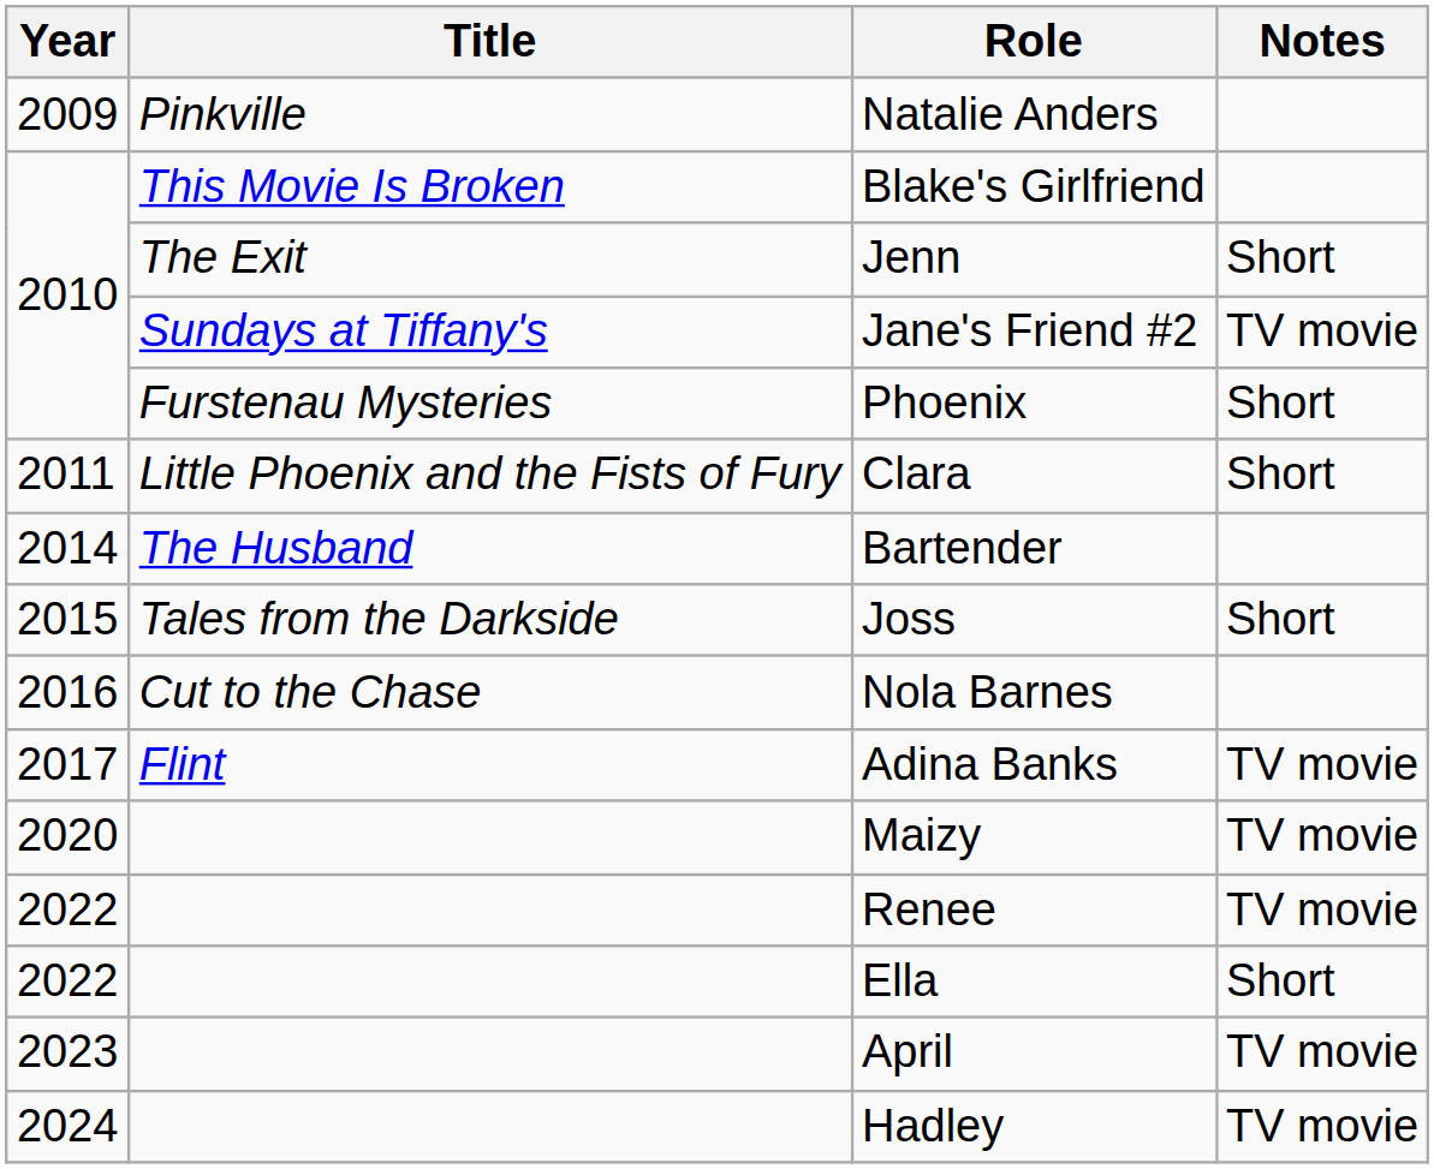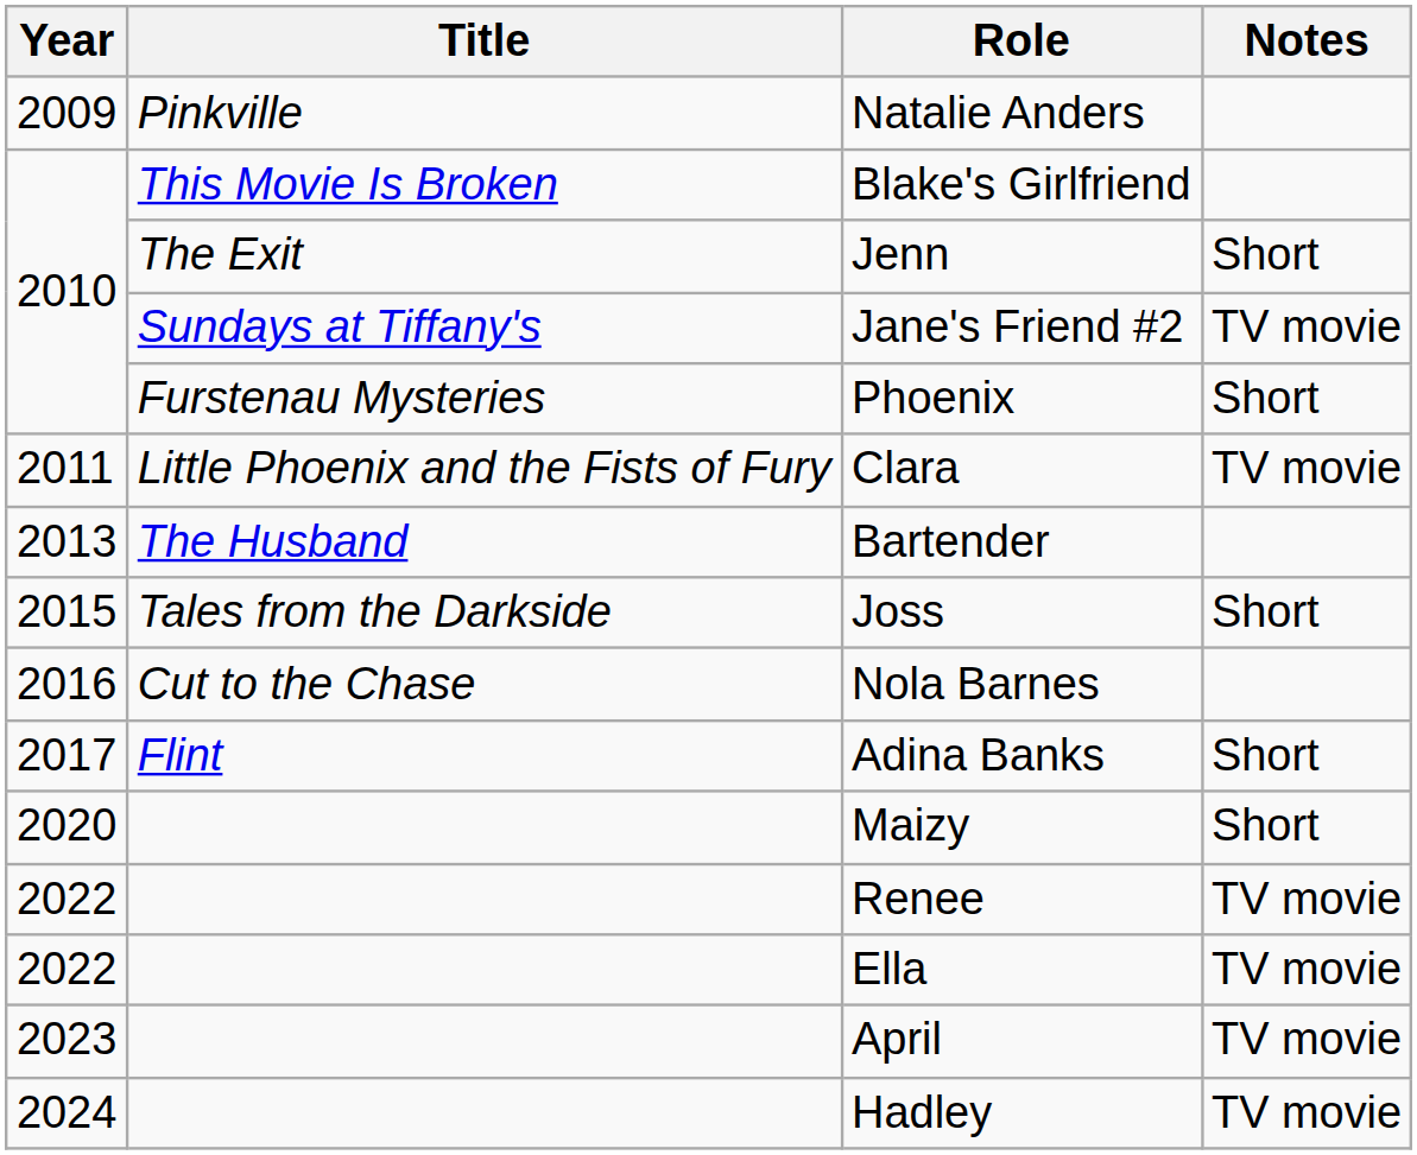Clara | Notes: Short -> TV movie
Bartender | Year: 2014 -> 2013
Adina Banks | Notes: TV movie -> Short
Maizy | Notes: TV movie -> Short
Ella | Notes: Short -> TV movie
